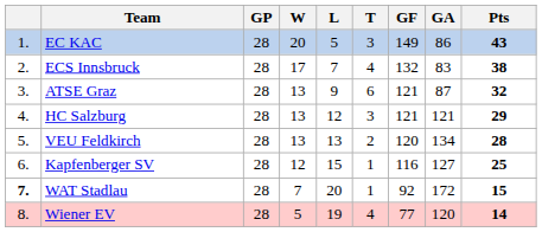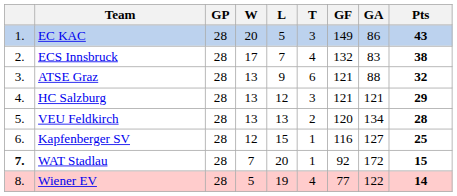ATSE Graz | GA: 87 -> 88
Wiener EV | GA: 120 -> 122
